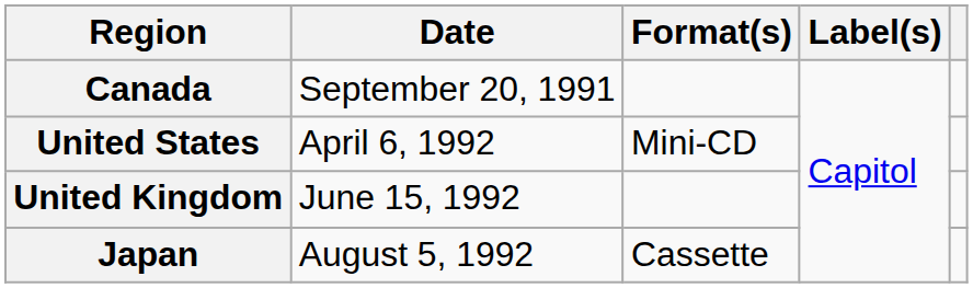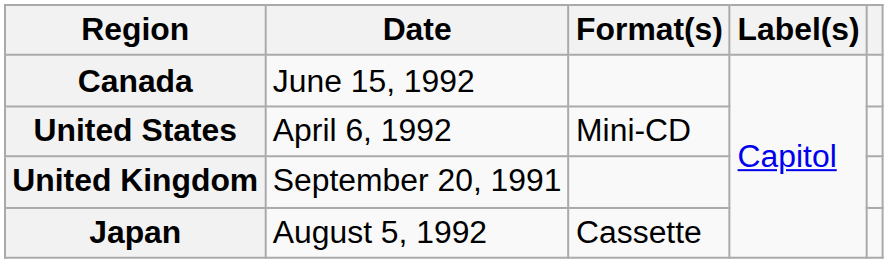Canada | Date: September 20, 1991 -> June 15, 1992
United Kingdom | Date: June 15, 1992 -> September 20, 1991
